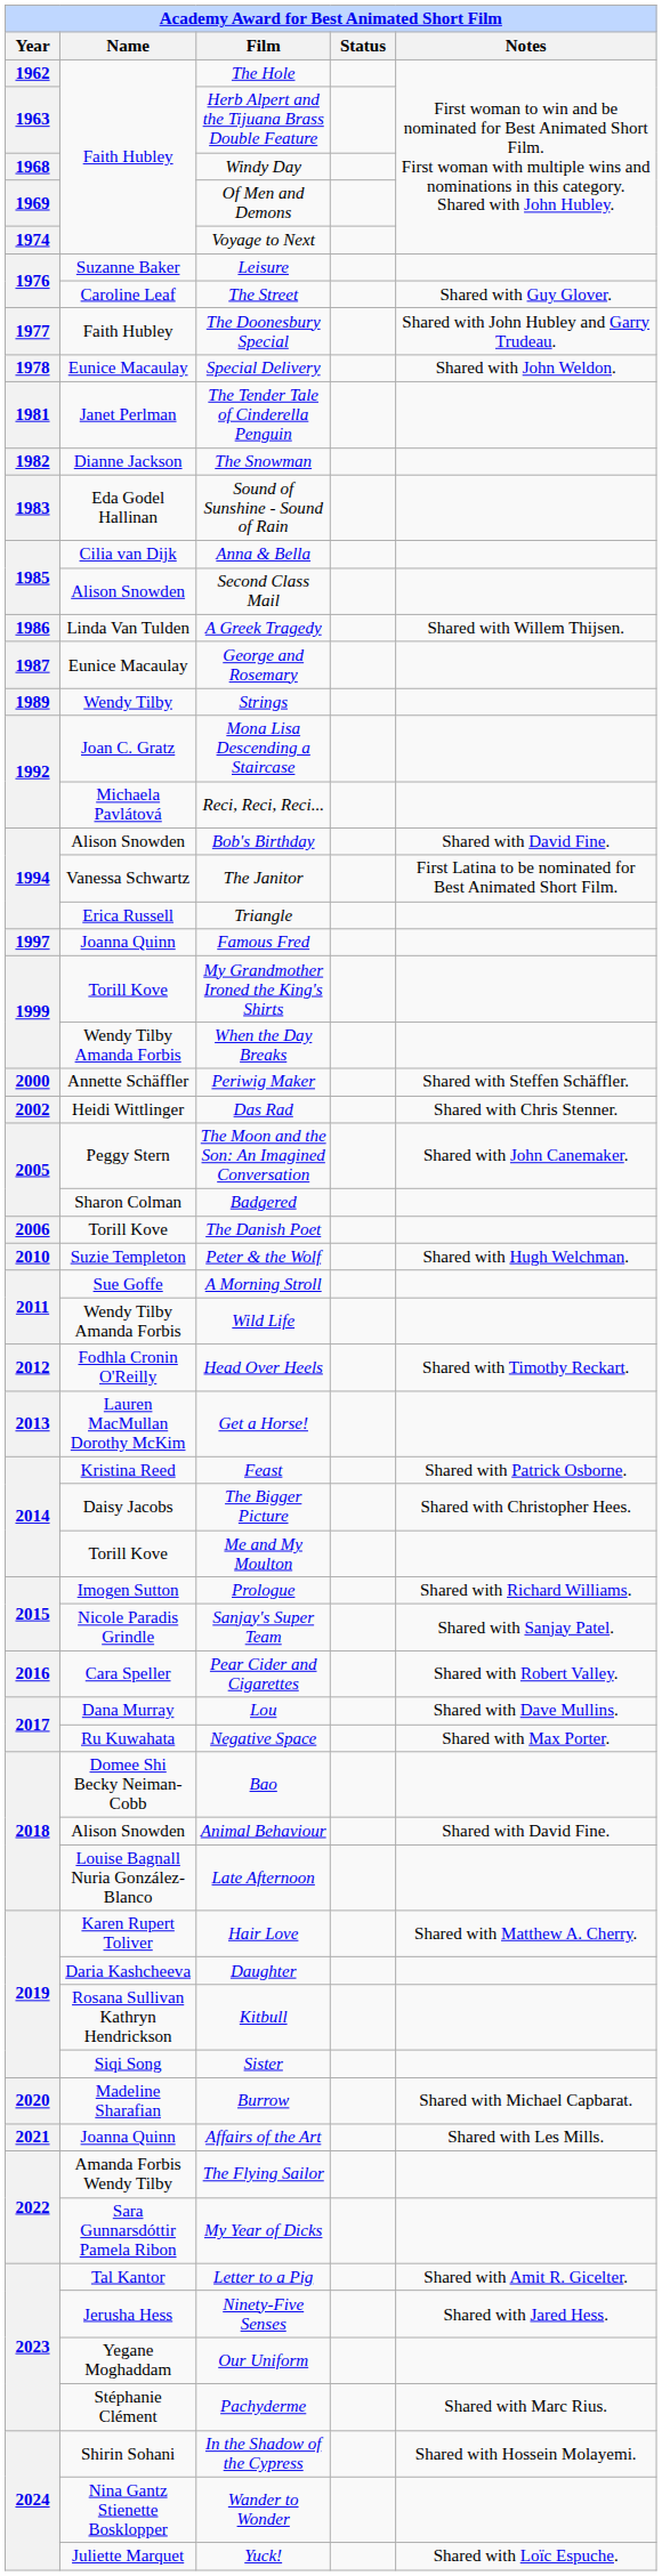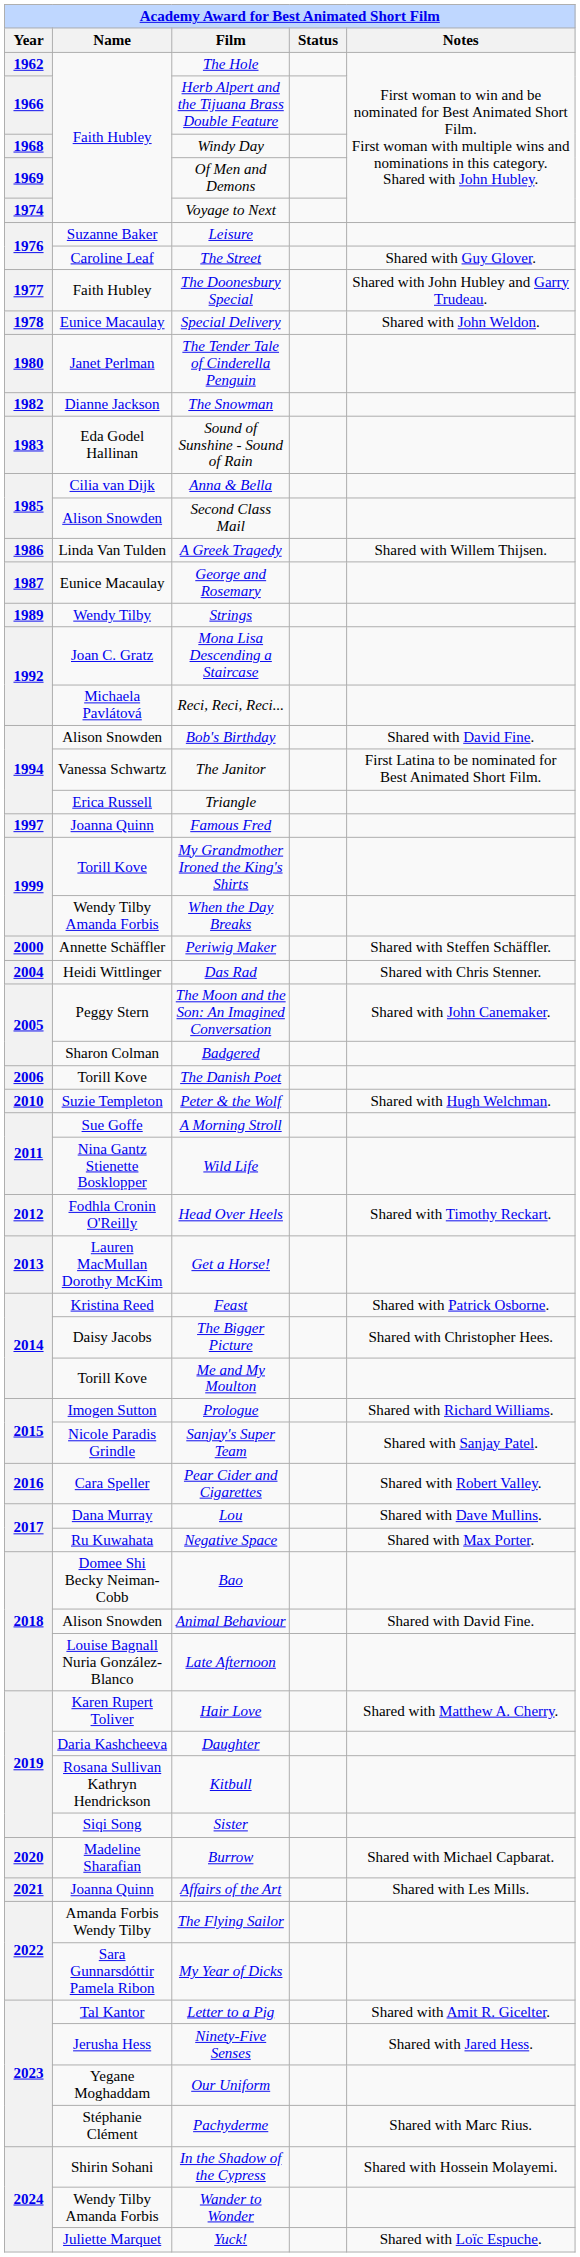Herb Alpert and the Tijuana Brass Double Feature | Year: 1963 -> 1966
The Tender Tale of Cinderella Penguin | Year: 1981 -> 1980
Das Rad | Year: 2002 -> 2004
Wild Life | Name: Wendy Tilby Amanda Forbis -> Nina Gantz Stienette Bosklopper
Wander to Wonder | Name: Nina Gantz Stienette Bosklopper -> Wendy Tilby Amanda Forbis
